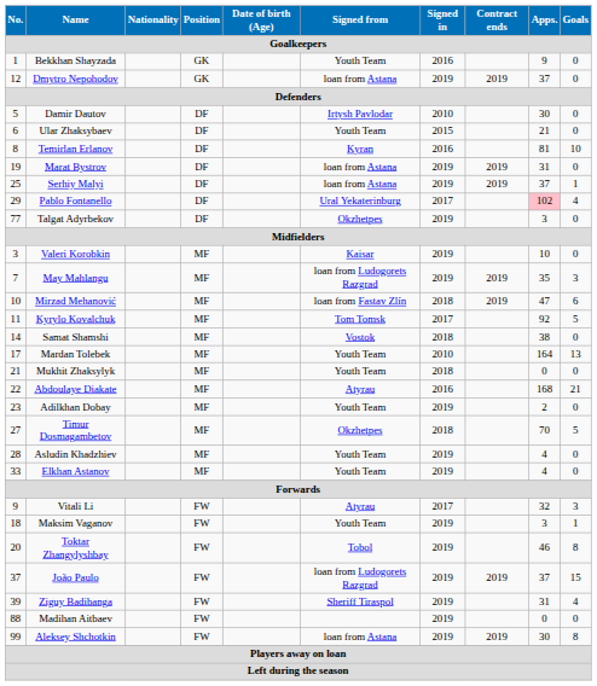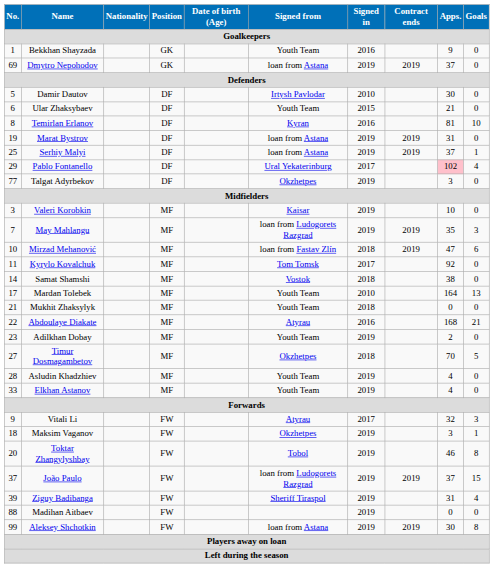Dmytro Nepohodov | No.: 12 -> 69
Kyrylo Kovalchuk | Goals: 5 -> 0
Maksim Vaganov | Signed from: Youth Team -> Okzhetpes
